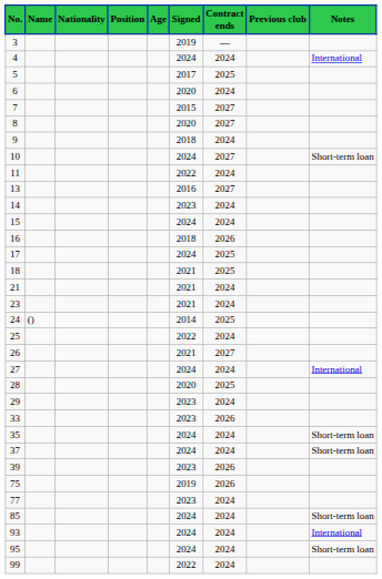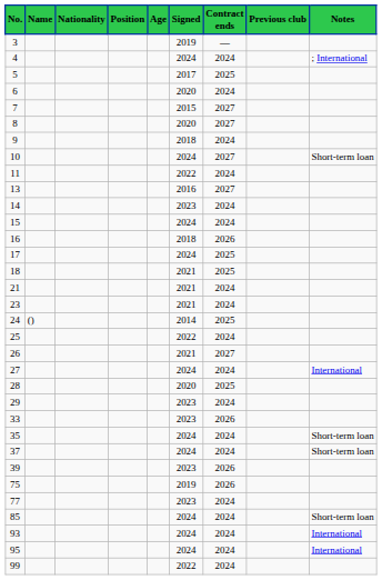4 | Notes: International -> ; International
95 | Notes: Short-term loan -> International
